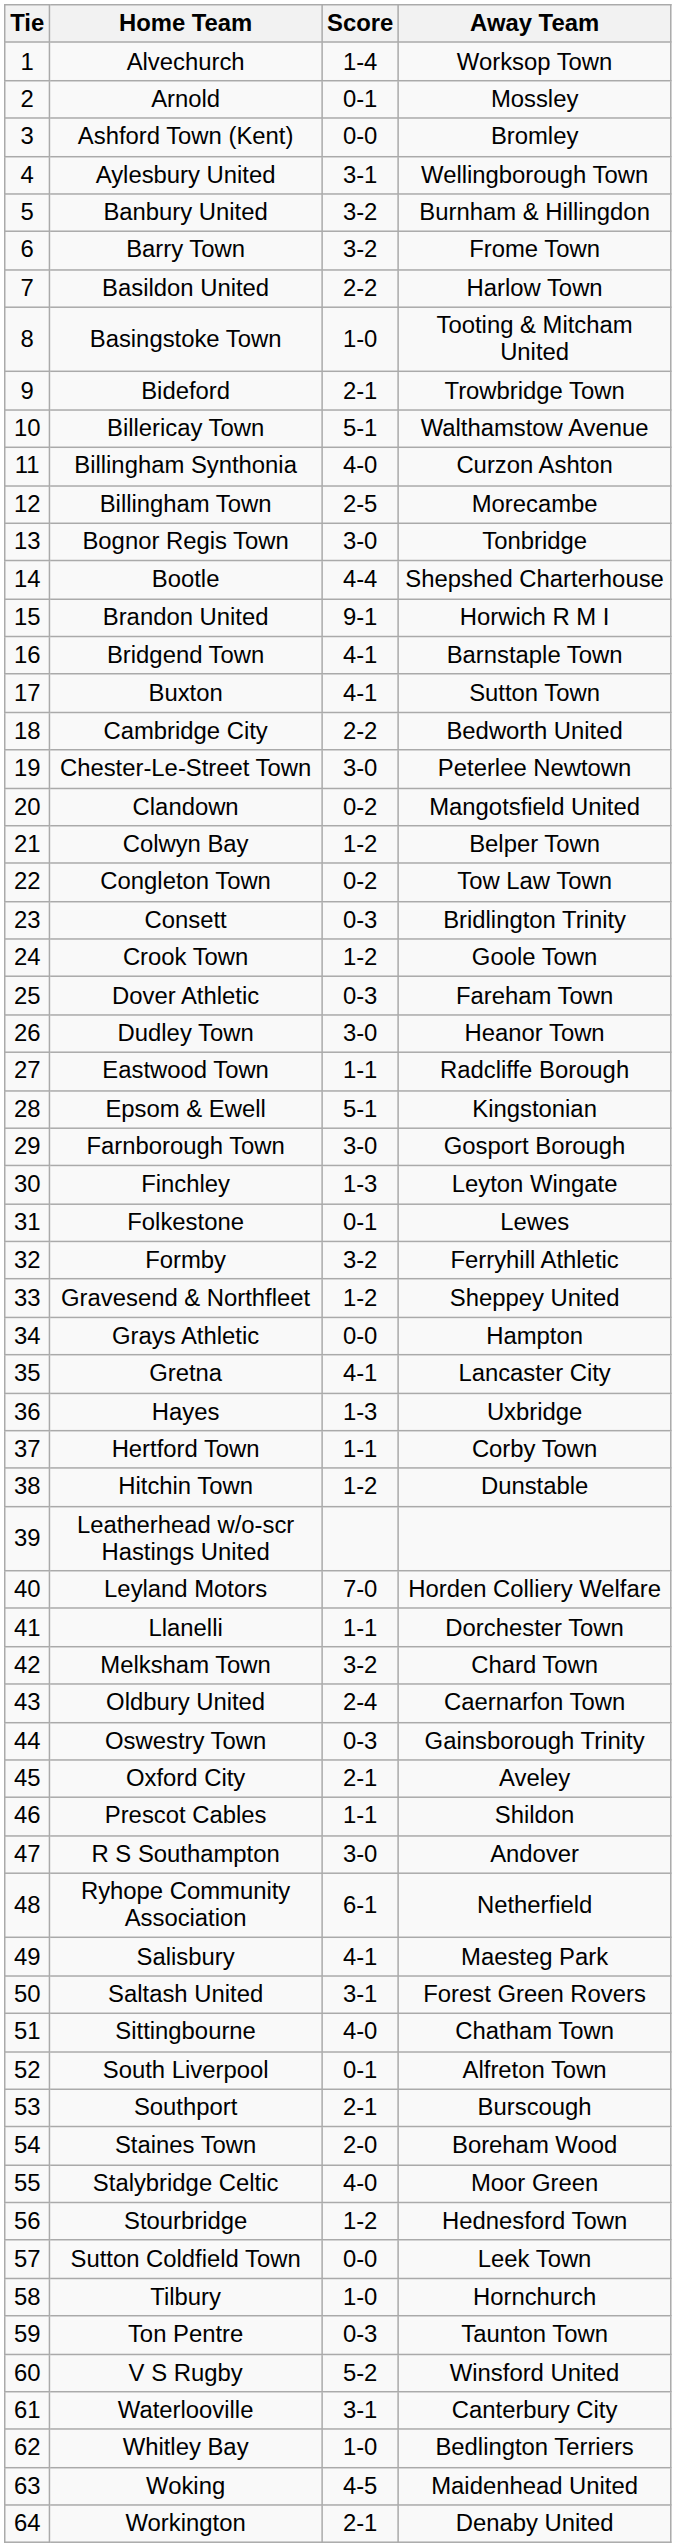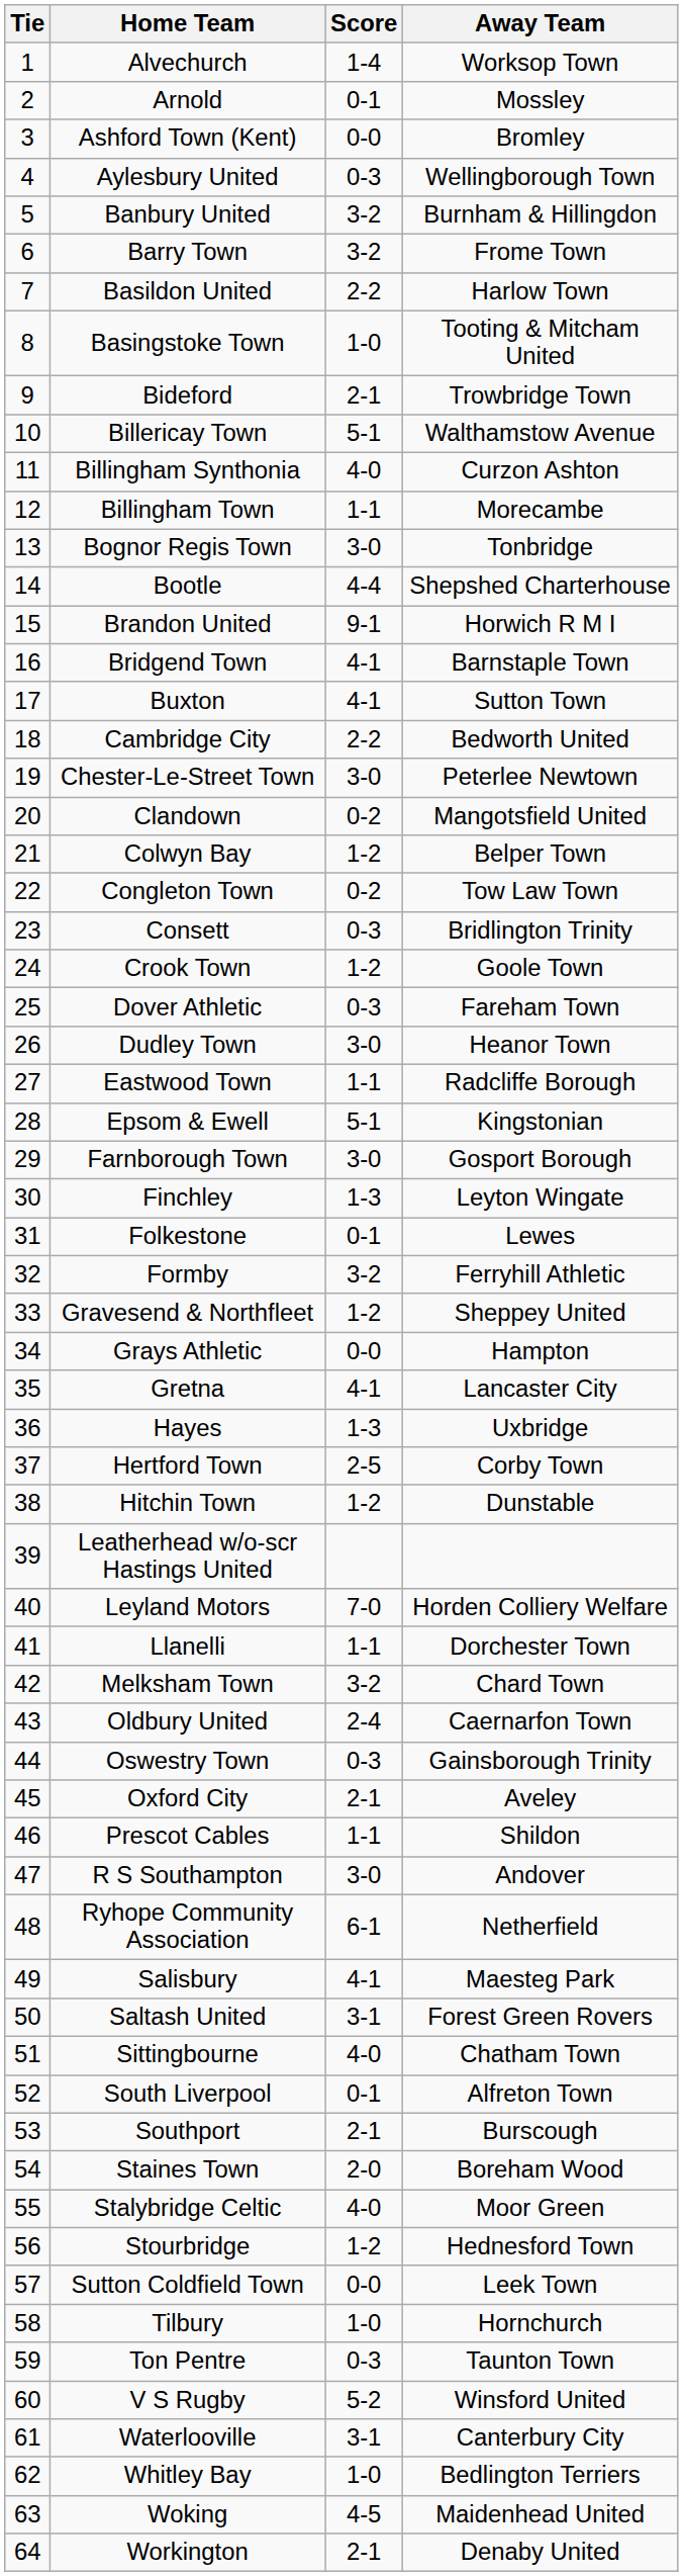Aylesbury United | Score: 3-1 -> 0-3
Billingham Town | Score: 2-5 -> 1-1
Hertford Town | Score: 1-1 -> 2-5
